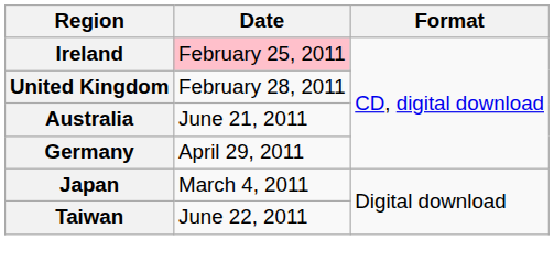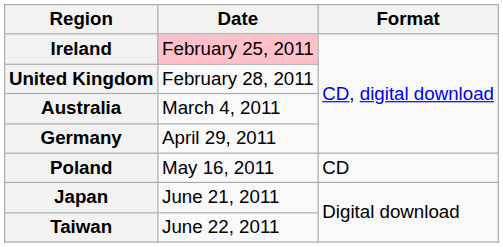Australia | Date: June 21, 2011 -> March 4, 2011
+ row: Poland | May 16, 2011 | CD
Japan | Date: March 4, 2011 -> June 21, 2011
